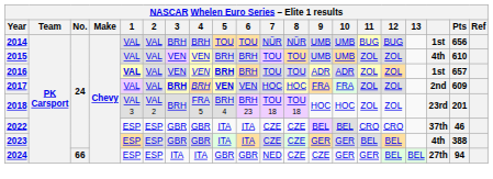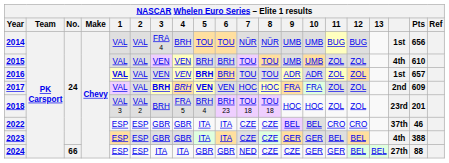2014 | 3: BRH -> FRA 4
2024 | Pts: 94 -> 88
